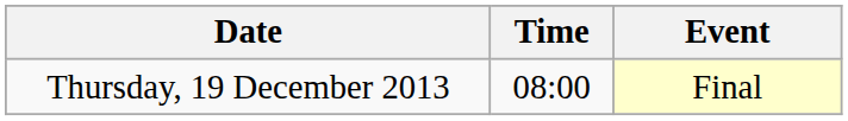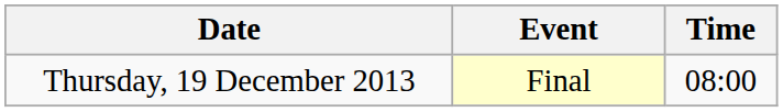columns swapped: Time <-> Event
